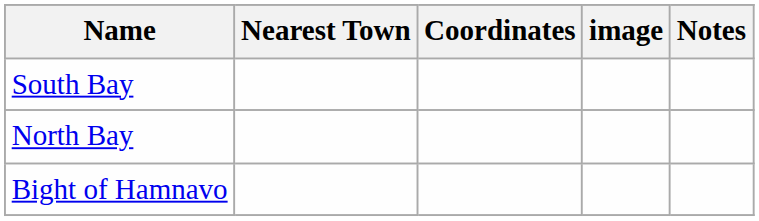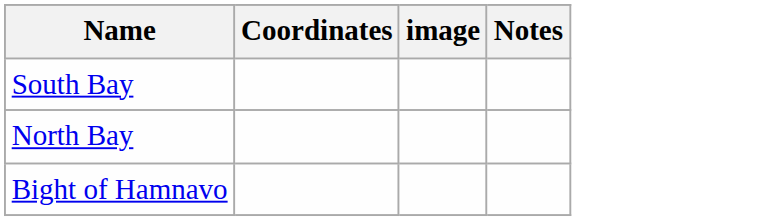- column: Nearest Town
